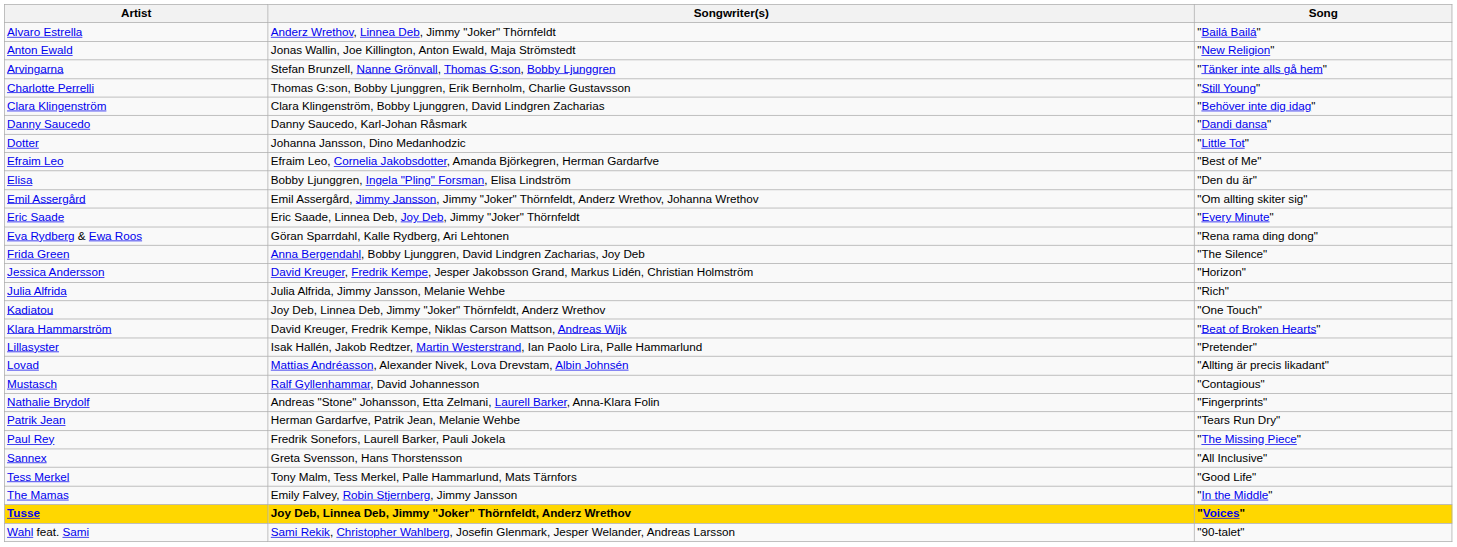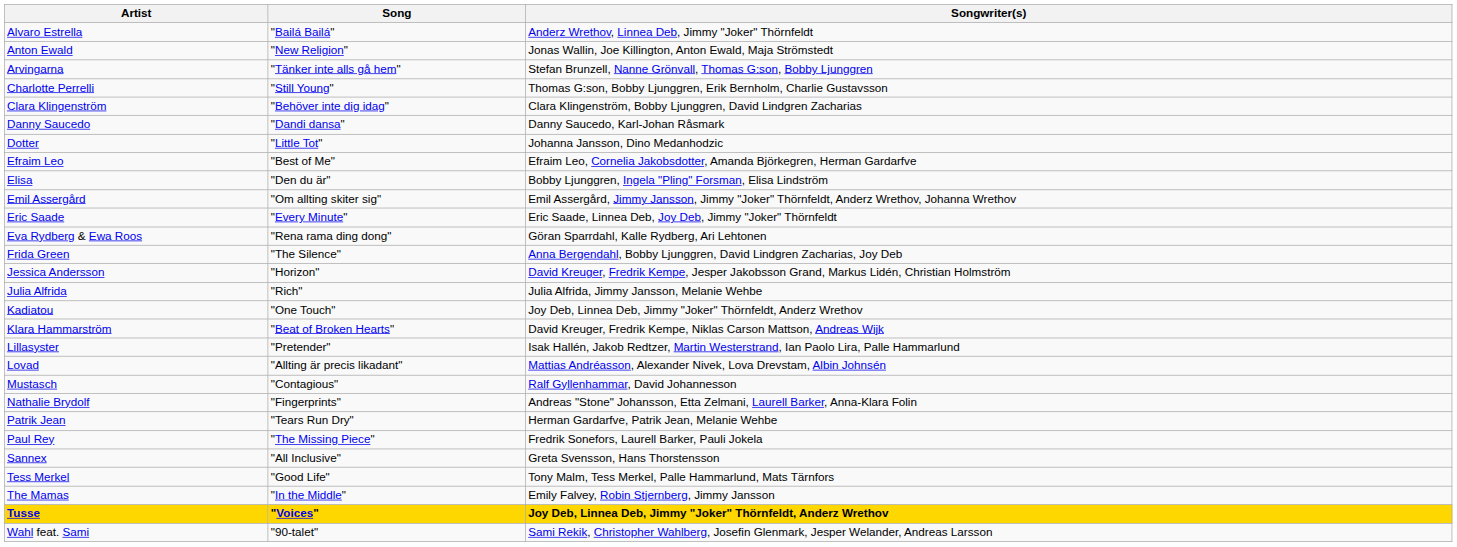columns swapped: Song <-> Songwriter(s)
